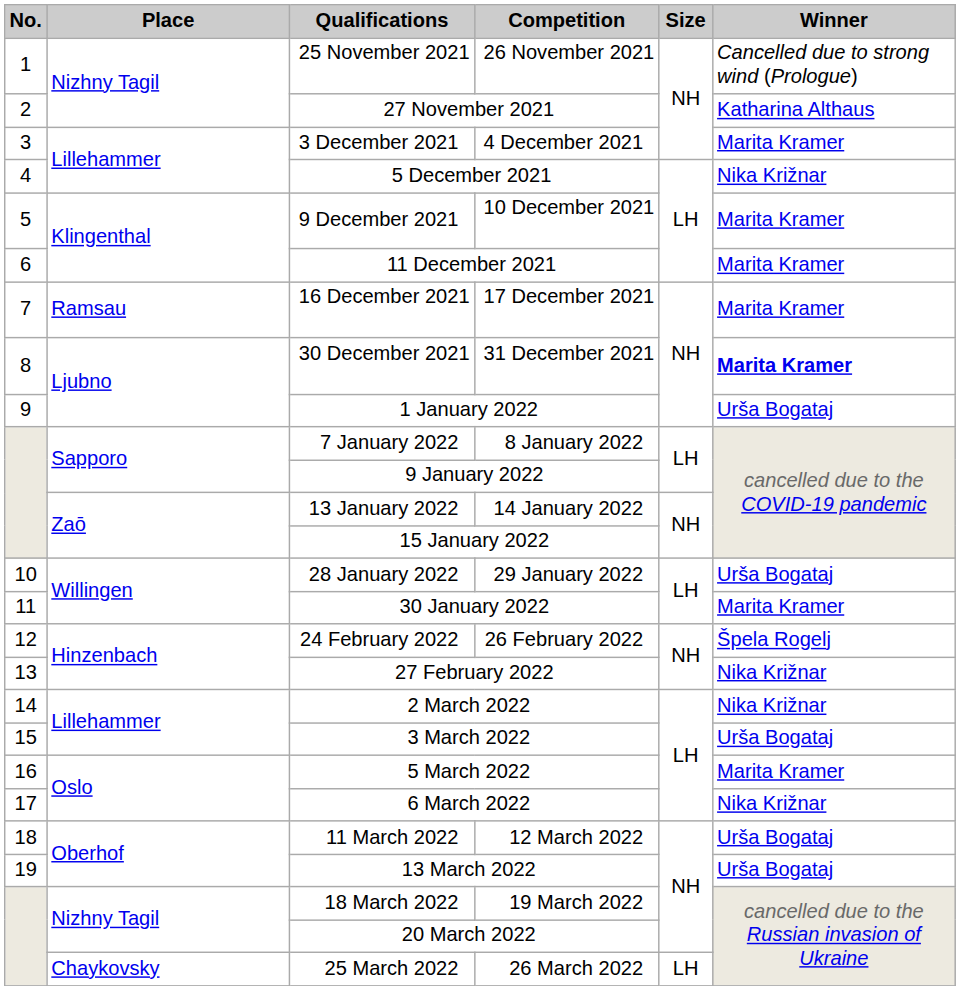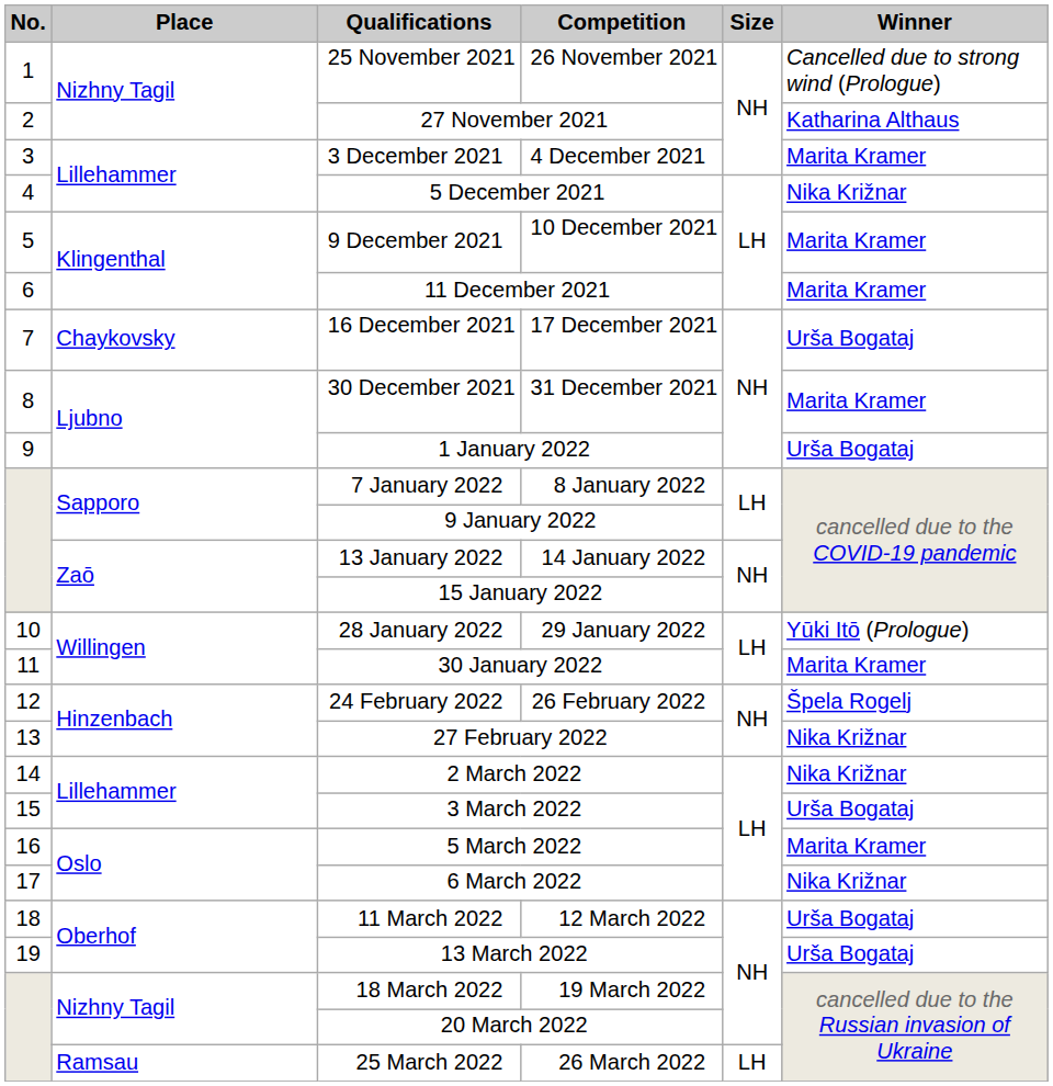16 December 2021 | Place: Ramsau -> Chaykovsky
16 December 2021 | Winner: Marita Kramer -> Urša Bogataj
30 December 2021 | Winner: bold -> normal
28 January 2022 | Winner: Urša Bogataj -> Yūki Itō (Prologue)
25 March 2022 | Place: Chaykovsky -> Ramsau
